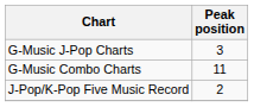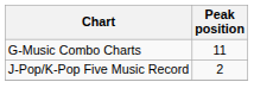- row: G-Music J-Pop Charts | 3
